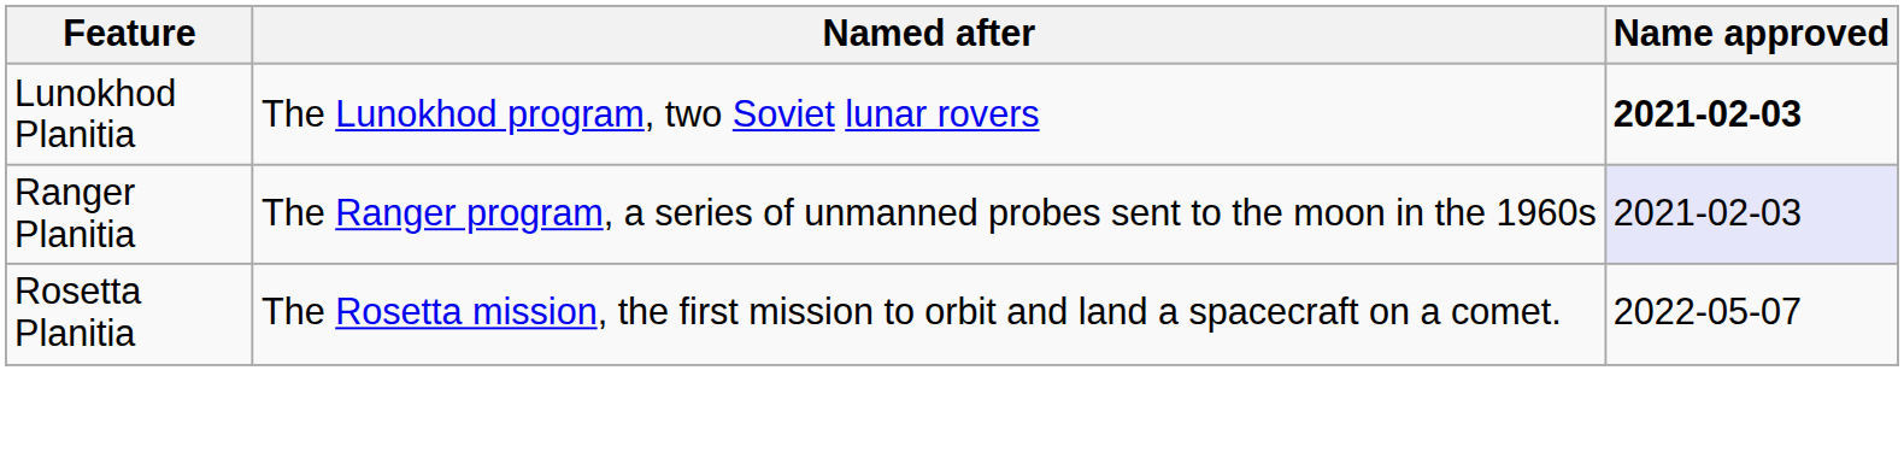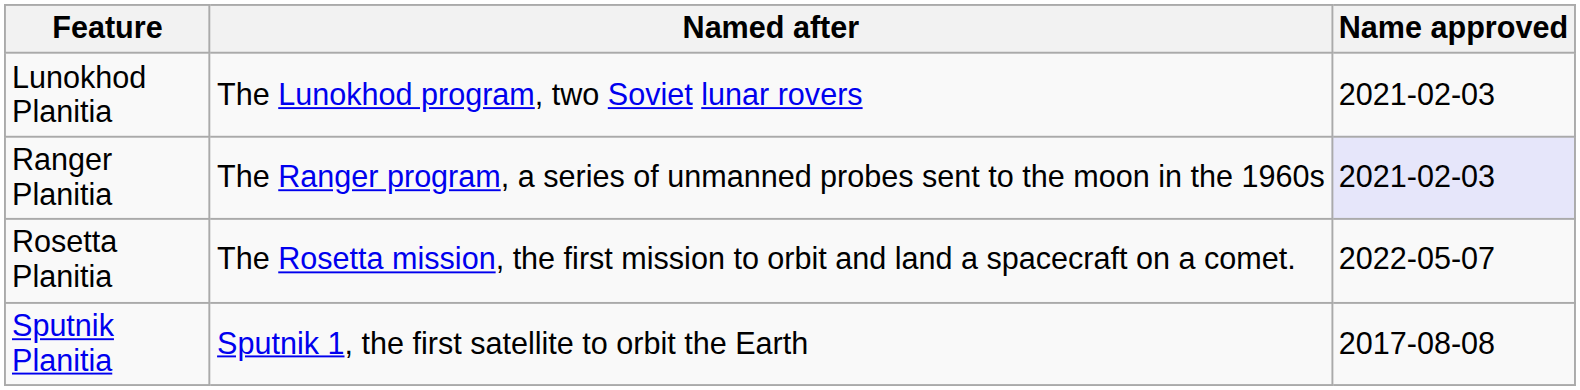Lunokhod Planitia | Name approved: bold -> normal
+ row: Sputnik Planitia | Sputnik 1, the first satellite to orbit the Earth | 2017-08-08
